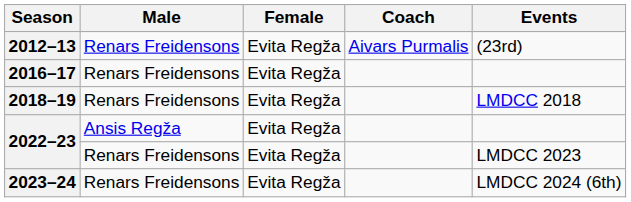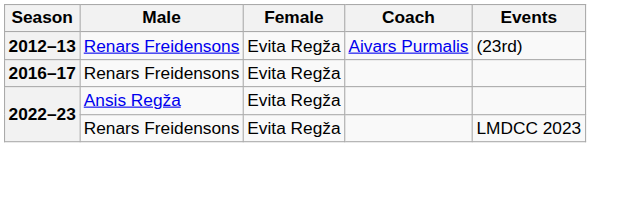- row: 2018–19 | Renars Freidensons | Evita Regža | LMDCC 2018
- row: 2023–24 | Renars Freidensons | Evita Regža | LMDCC 2024 (6th)
